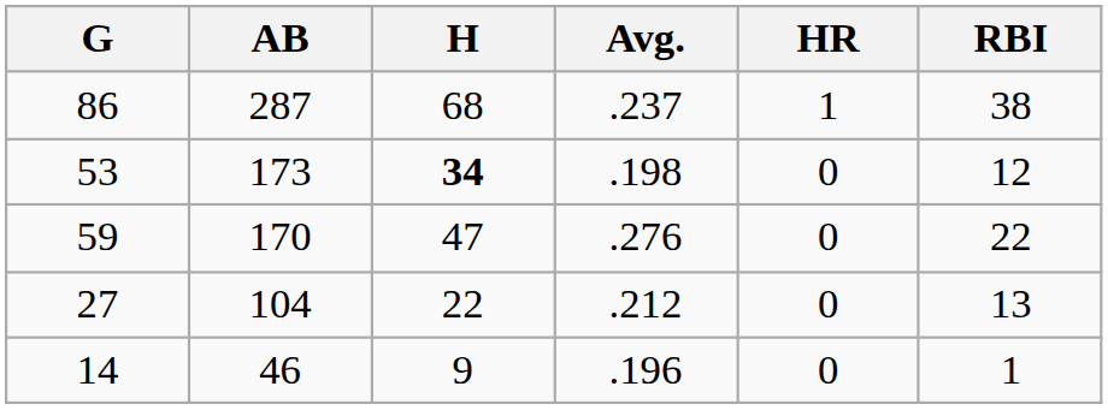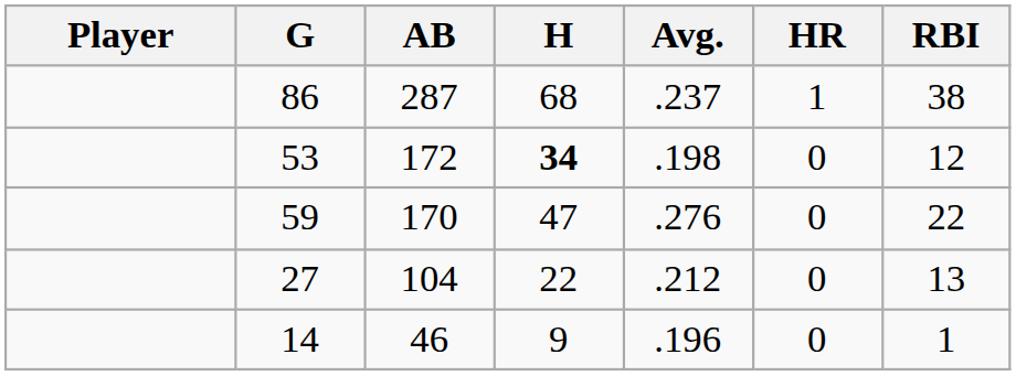+ column: Player
53 | AB: 173 -> 172
